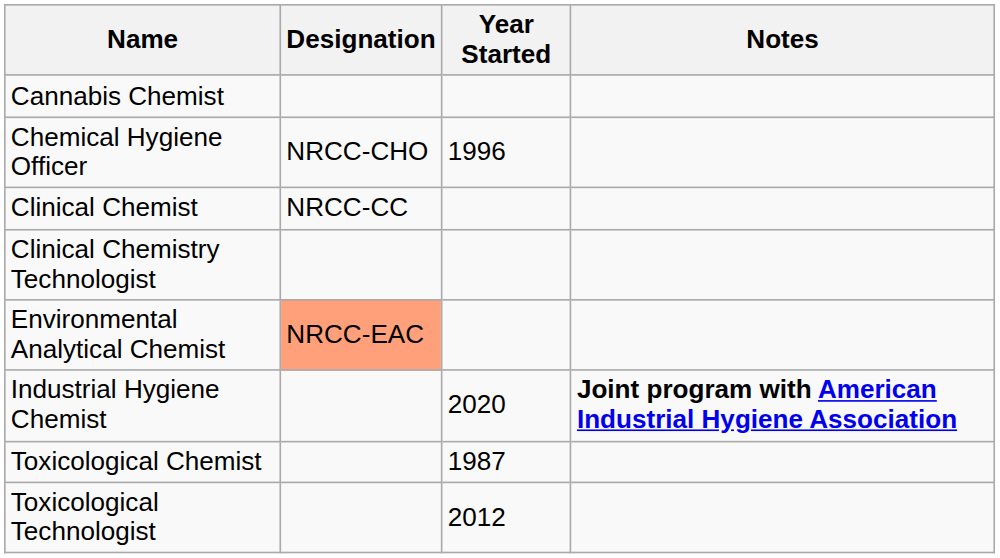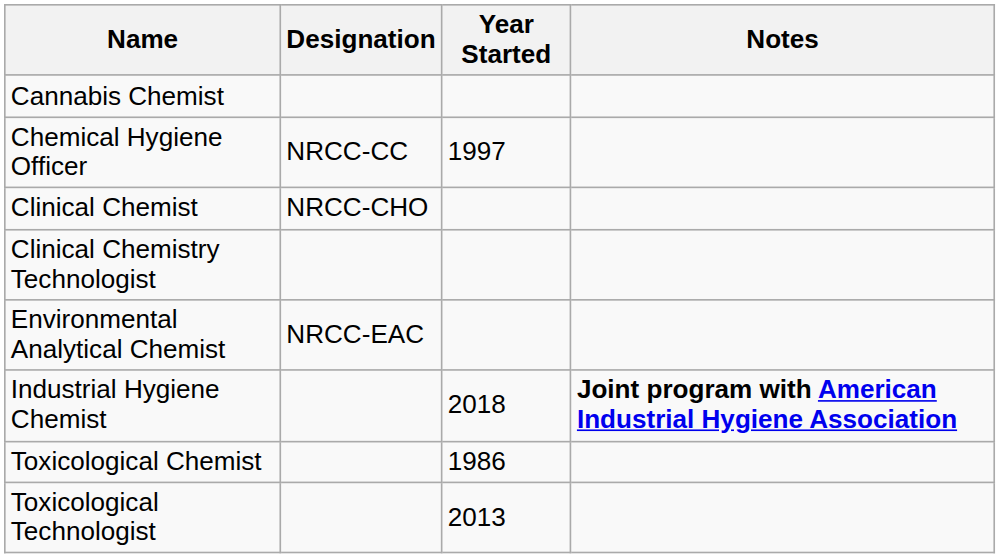Chemical Hygiene Officer | Designation: NRCC-CHO -> NRCC-CC
Chemical Hygiene Officer | Year Started: 1996 -> 1997
Clinical Chemist | Designation: NRCC-CC -> NRCC-CHO
Environmental Analytical Chemist | Designation: lightsalmon background -> no background
Industrial Hygiene Chemist | Year Started: 2020 -> 2018
Toxicological Chemist | Year Started: 1987 -> 1986
Toxicological Technologist | Year Started: 2012 -> 2013
